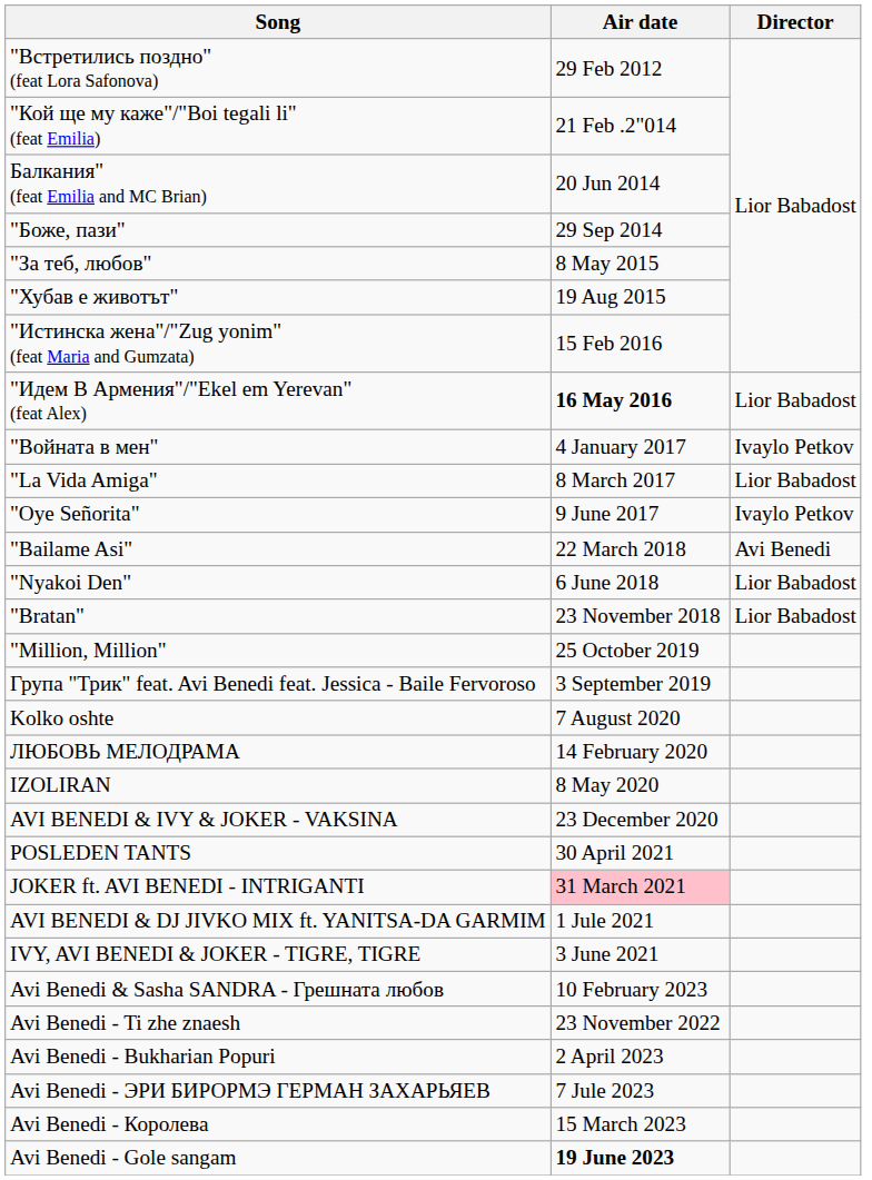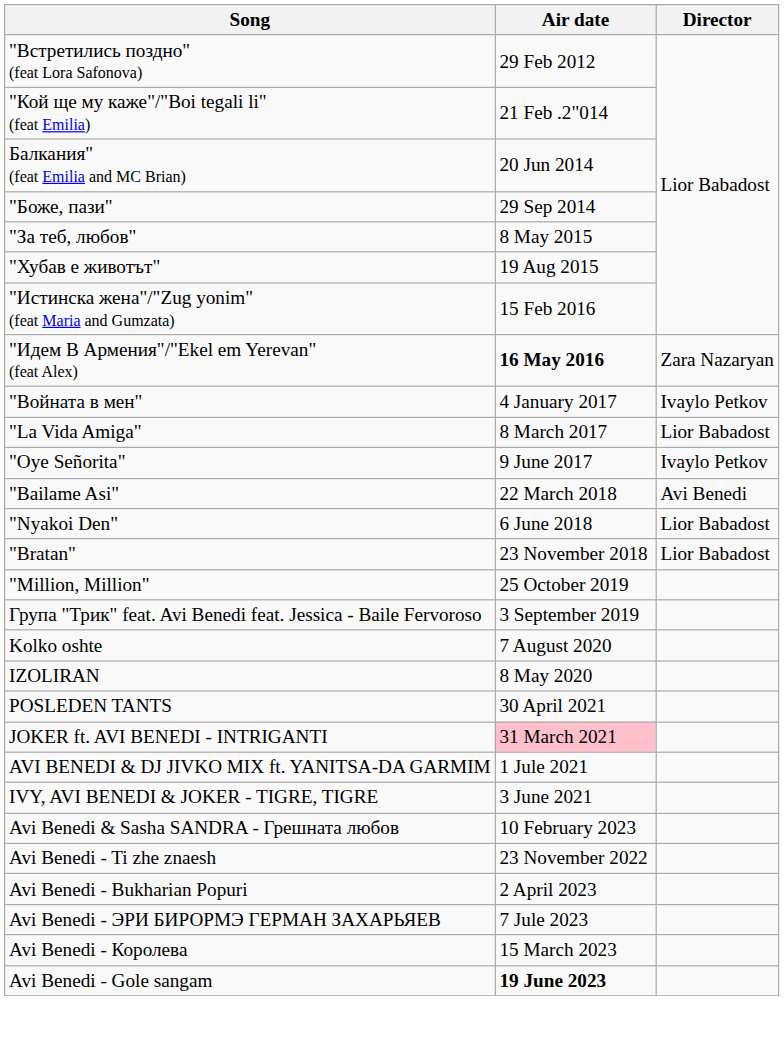"Идем В Армения"/"Ekel em Yerevan" (feat Alex) | Director: Lior Babadost -> Zara Nazaryan
- row: ЛЮБОВЬ МЕЛОДРАМА | 14 February 2020
- row: AVI BENEDI & IVY & JOKER - VAKSINA | 23 December 2020
